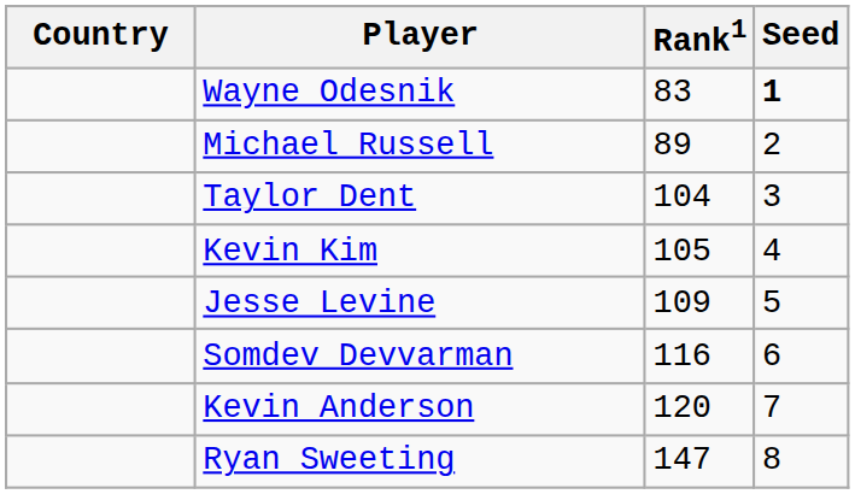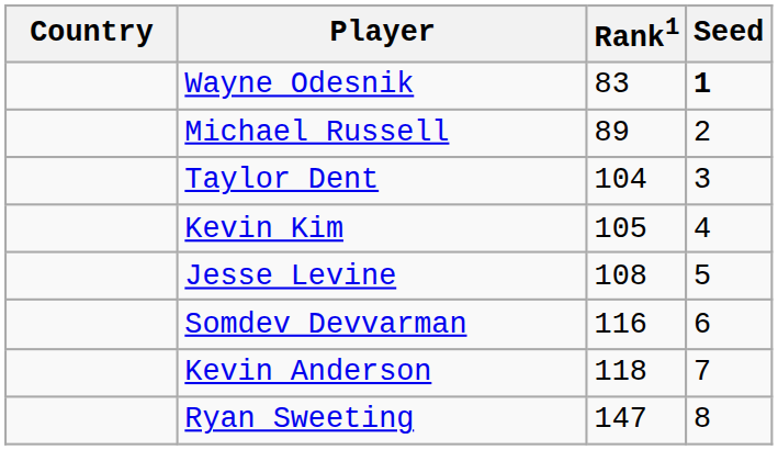Jesse Levine | Rank1: 109 -> 108
Kevin Anderson | Rank1: 120 -> 118
